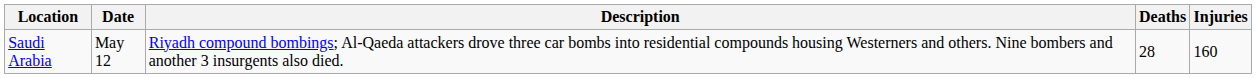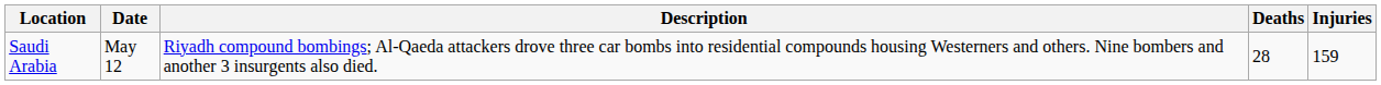Saudi Arabia | Injuries: 160 -> 159
